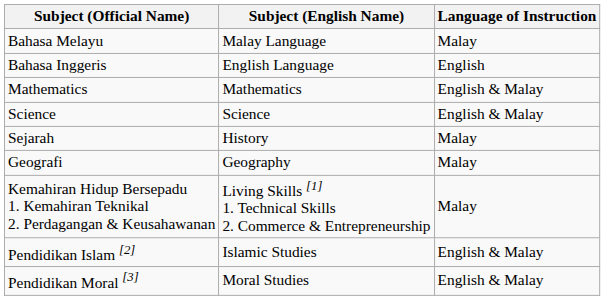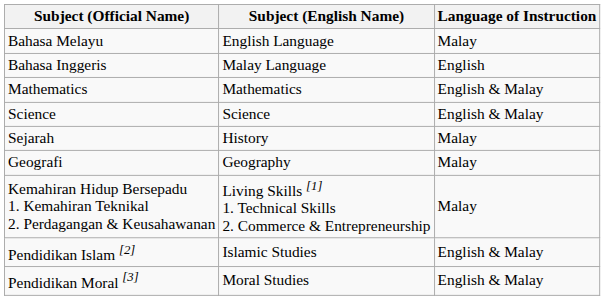Bahasa Melayu | Subject (English Name): Malay Language -> English Language
Bahasa Inggeris | Subject (English Name): English Language -> Malay Language
